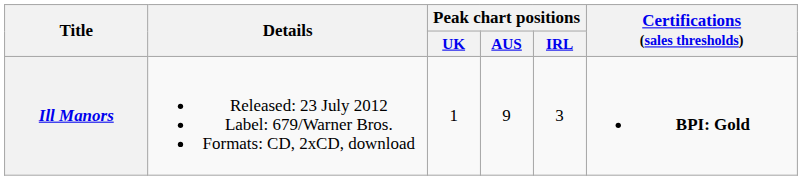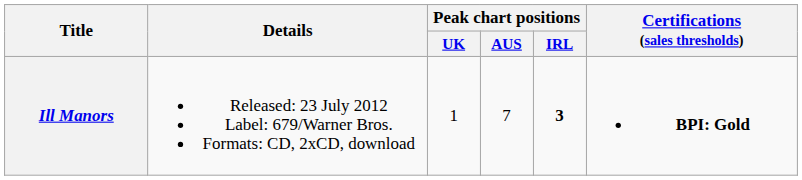Ill Manors | Peak chart positions / AUS: 9 -> 7
Ill Manors | Peak chart positions / IRL: normal -> bold
